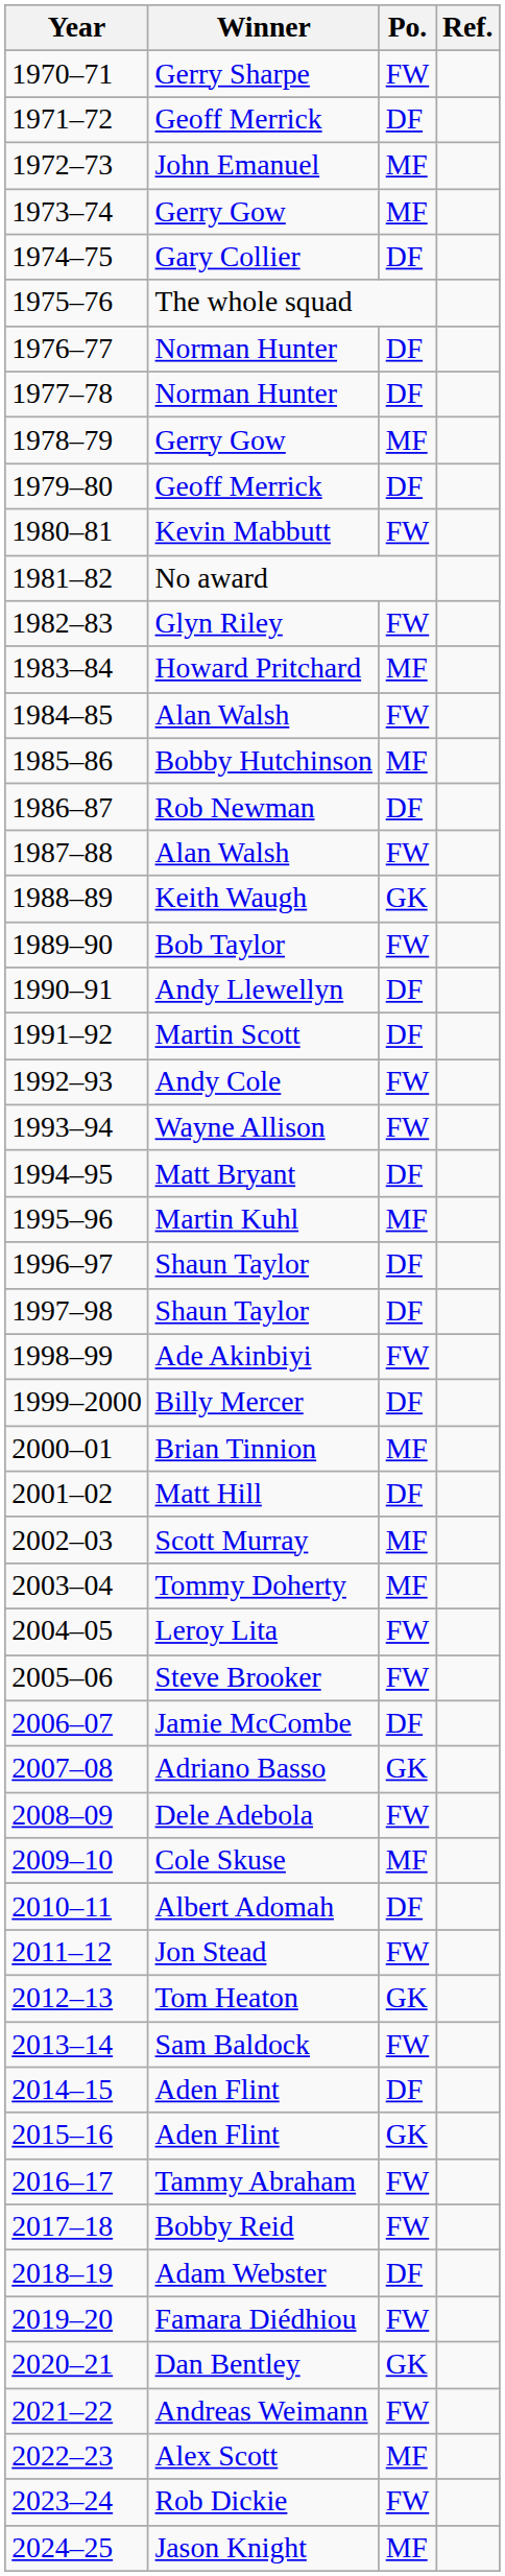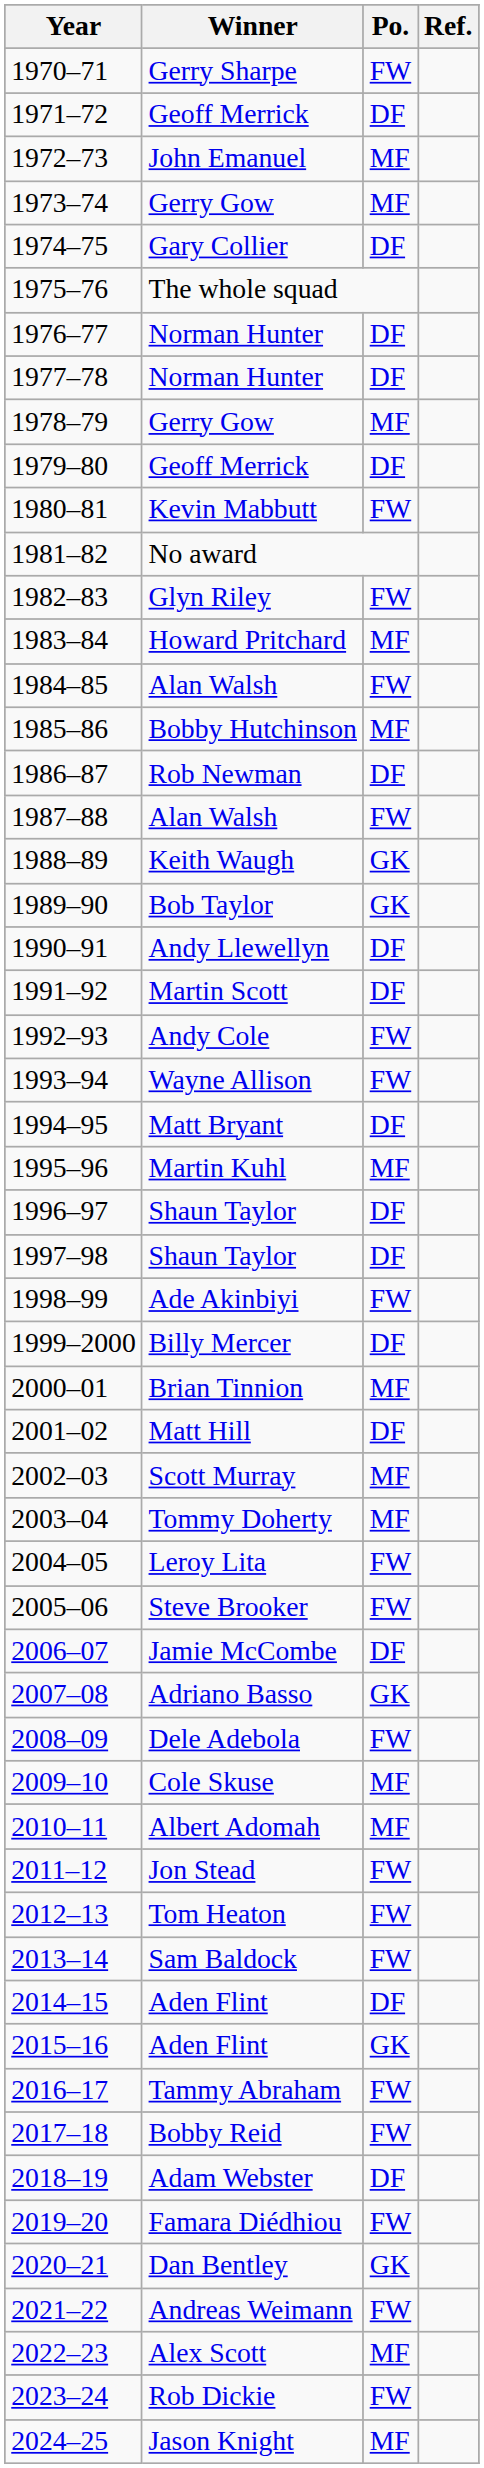1989–90 | Po.: FW -> GK
2010–11 | Po.: DF -> MF
2012–13 | Po.: GK -> FW
